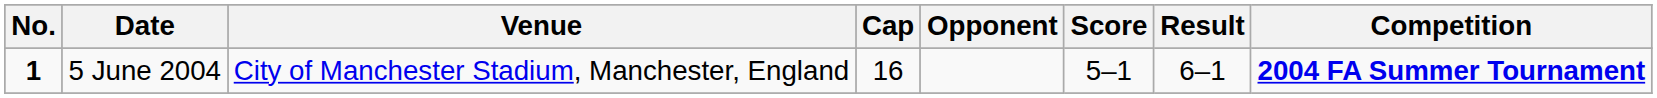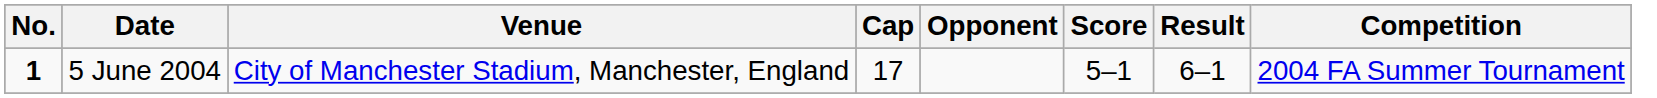5 June 2004 | Cap: 16 -> 17
5 June 2004 | Competition: bold -> normal
